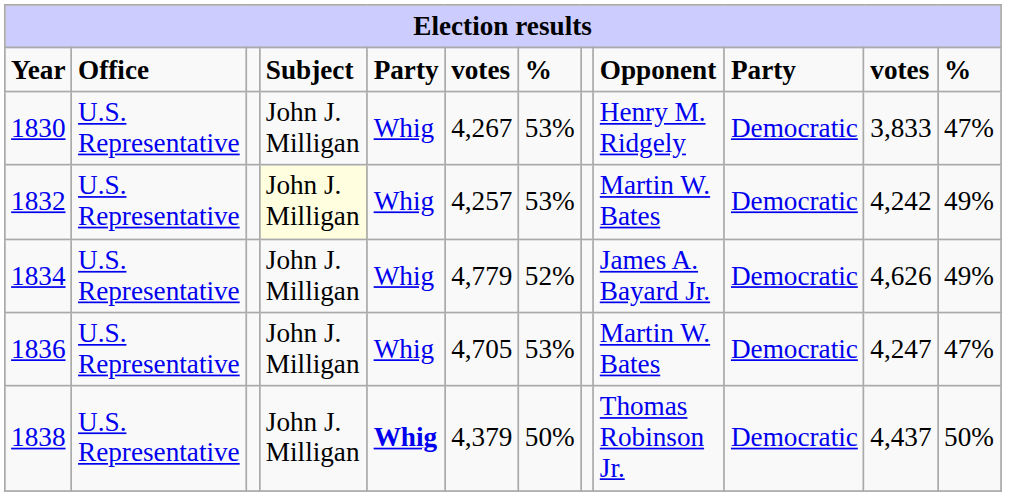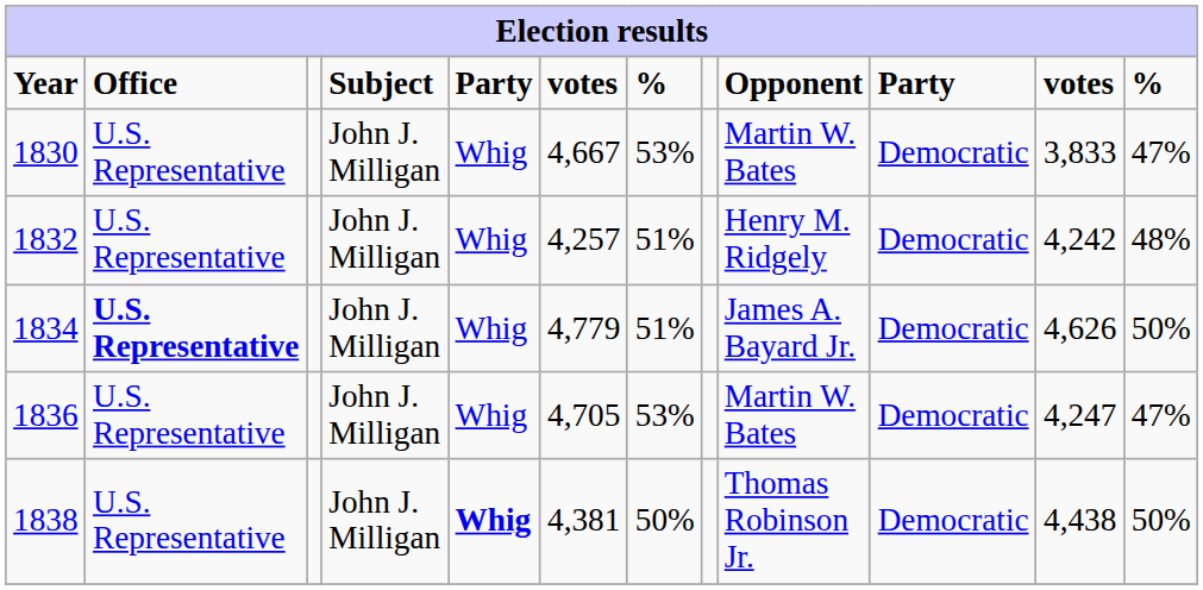1830 | column 6: 4,267 -> 4,667
1830 | Opponent: Henry M. Ridgely -> Martin W. Bates
1832 | Subject: lightyellow background -> no background
1832 | column 7: 53% -> 51%
1832 | Opponent: Martin W. Bates -> Henry M. Ridgely
1832 | column 12: 49% -> 48%
1834 | Office: normal -> bold
1834 | column 7: 52% -> 51%
1834 | column 12: 49% -> 50%
1838 | column 6: 4,379 -> 4,381
1838 | column 11: 4,437 -> 4,438
